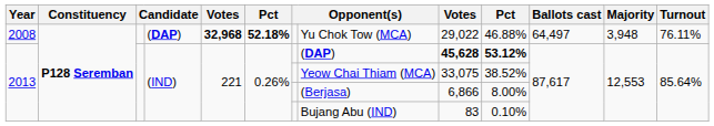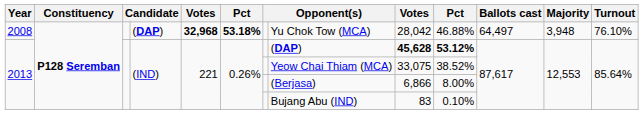2008 | column 6: 52.18% -> 53.18%
2008 | column 9: 29,022 -> 28,042
2008 | Turnout: 76.11% -> 76.10%
